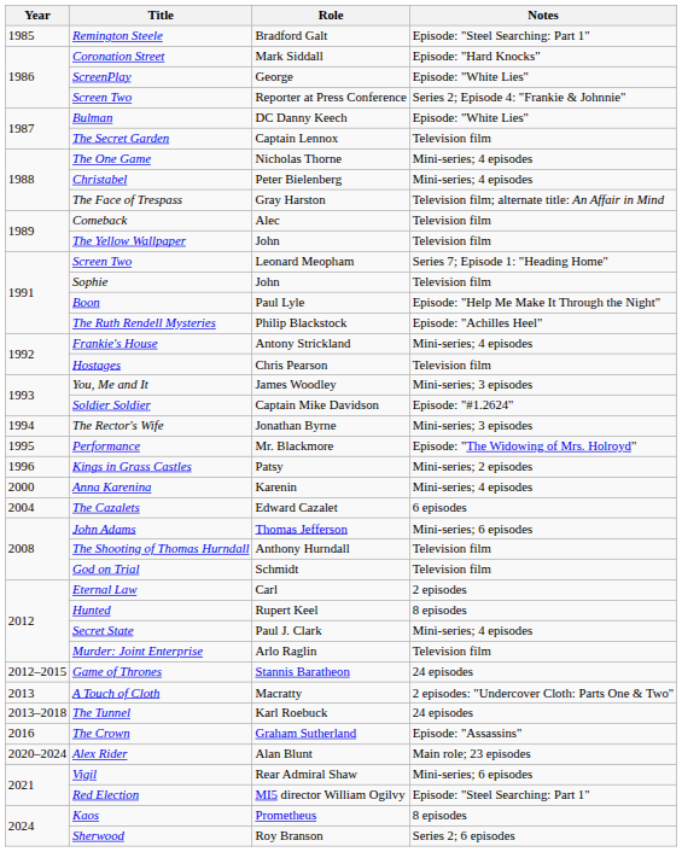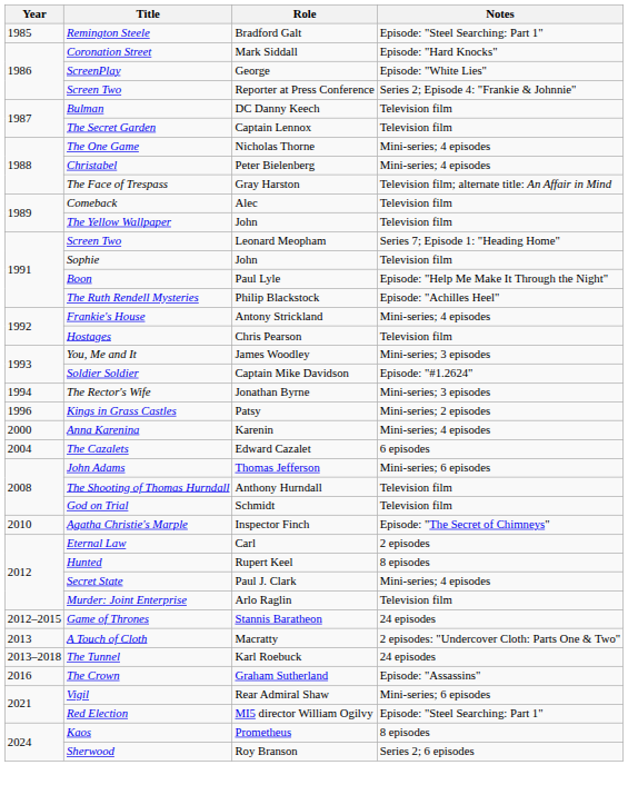Bulman | Notes: Episode: "White Lies" -> Television film
- row: 1995 | Performance | Mr. Blackmore | Episode: "The Widowing of Mrs. Holroyd"
+ row: 2010 | Agatha Christie's Marple | Inspector Finch | Episode: "The Secret of Chimneys"
- row: 2020–2024 | Alex Rider | Alan Blunt | Main role; 23 episodes
